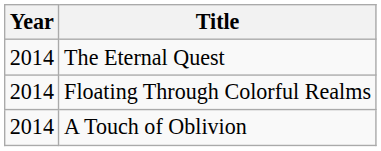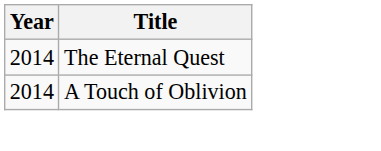- row: 2014 | Floating Through Colorful Realms
